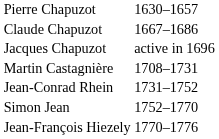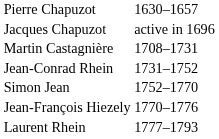- row: Claude Chapuzot | 1667–1686
+ row: Laurent Rhein | 1777–1793
